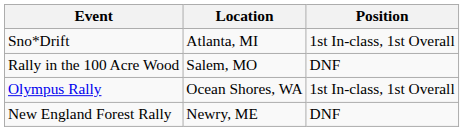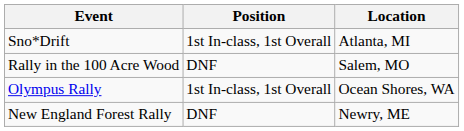columns swapped: Location <-> Position
